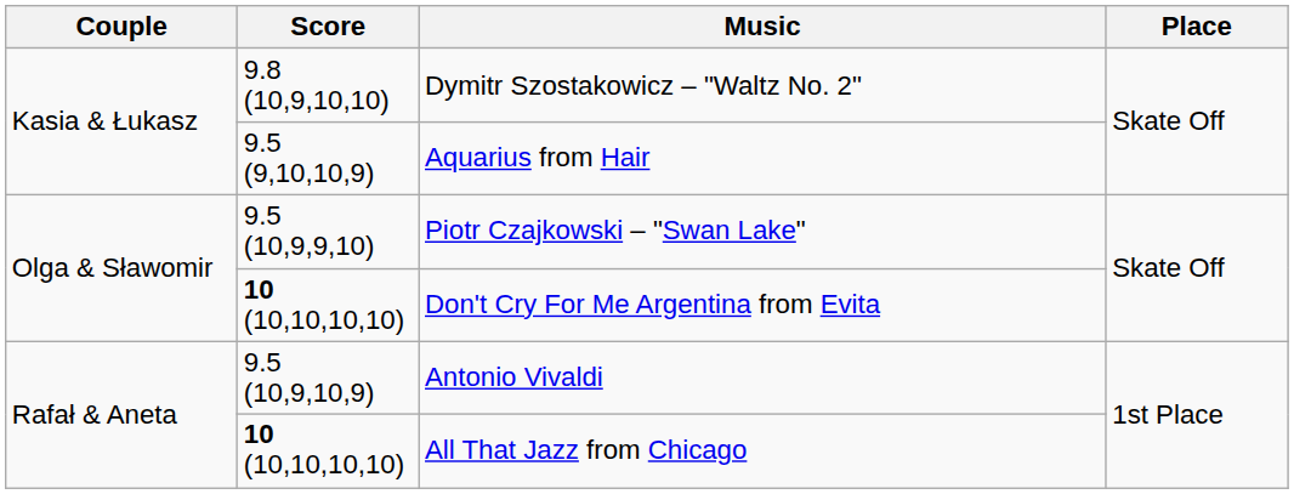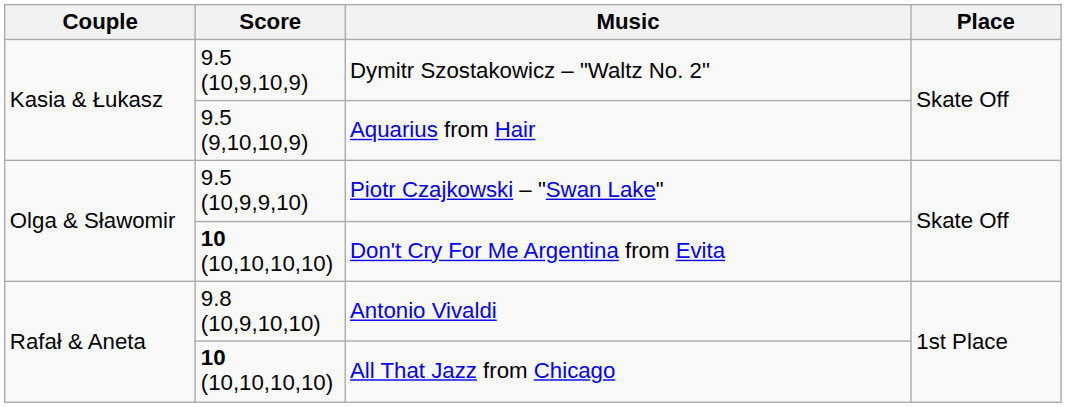Dymitr Szostakowicz – "Waltz No. 2" | Score: 9.8 (10,9,10,10) -> 9.5 (10,9,10,9)
Antonio Vivaldi | Score: 9.5 (10,9,10,9) -> 9.8 (10,9,10,10)
